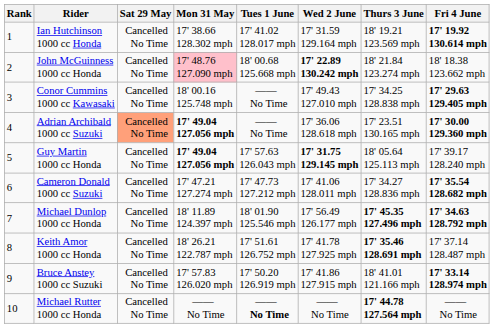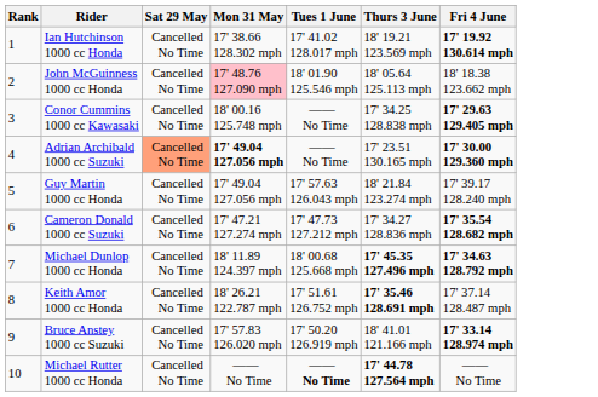- column: Wed 2 June | 17' 31.59 129.164 mph | 17' 22.89 130.242 mph | 17' 49.43 127.010 mph | 17' 36.06 128.618 mph | 17' 31.75 129.145 mph | 17' 41.06 128.011 mph | 17' 56.49 126.177 mph | 17' 41.78 127.925 mph | 17' 41.86 127.915 mph | —— No Time
John McGuinness 1000 cc Honda | Tues 1 June: 18' 00.68 125.668 mph -> 18' 01.90 125.546 mph
John McGuinness 1000 cc Honda | Thurs 3 June: 18' 21.84 123.274 mph -> 18' 05.64 125.113 mph
Guy Martin 1000 cc Honda | Mon 31 May: bold -> normal
Guy Martin 1000 cc Honda | Thurs 3 June: 18' 05.64 125.113 mph -> 18' 21.84 123.274 mph
Michael Dunlop 1000 cc Honda | Tues 1 June: 18' 01.90 125.546 mph -> 18' 00.68 125.668 mph
